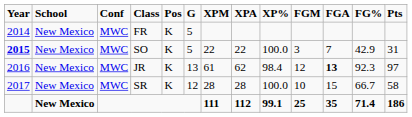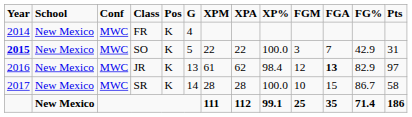FR | G: 5 -> 4
JR | FG%: 92.3 -> 82.9
SR | G: 12 -> 14
SR | FG%: 66.7 -> 86.7
